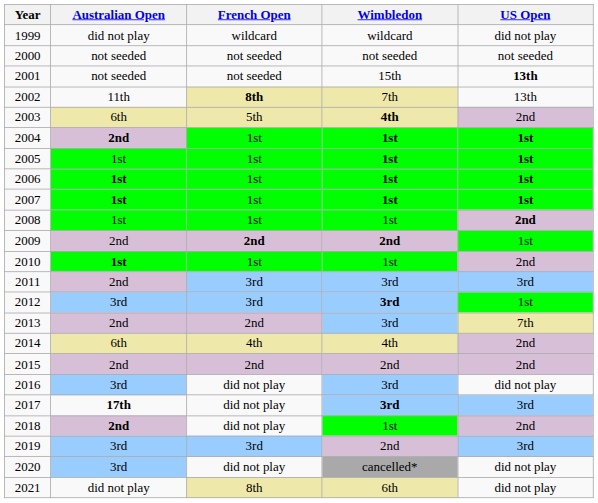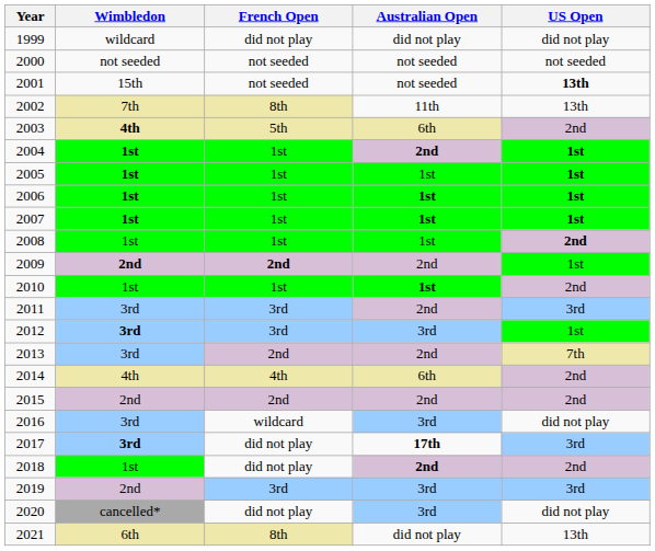columns swapped: Australian Open <-> Wimbledon
1999 | French Open: wildcard -> did not play
2002 | French Open: bold -> normal
2016 | French Open: did not play -> wildcard
2021 | US Open: did not play -> 13th
